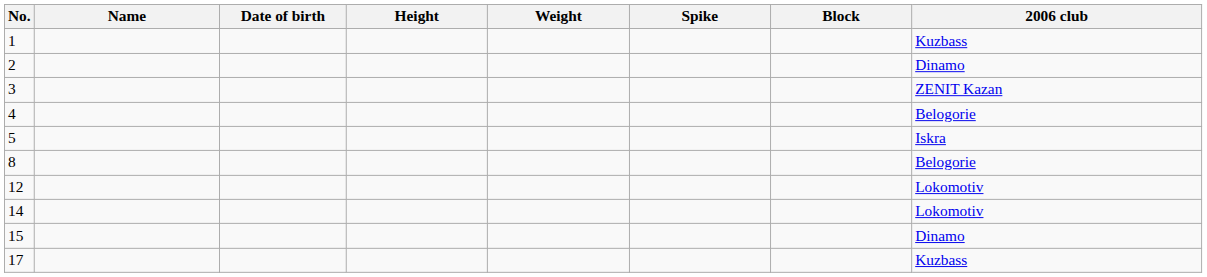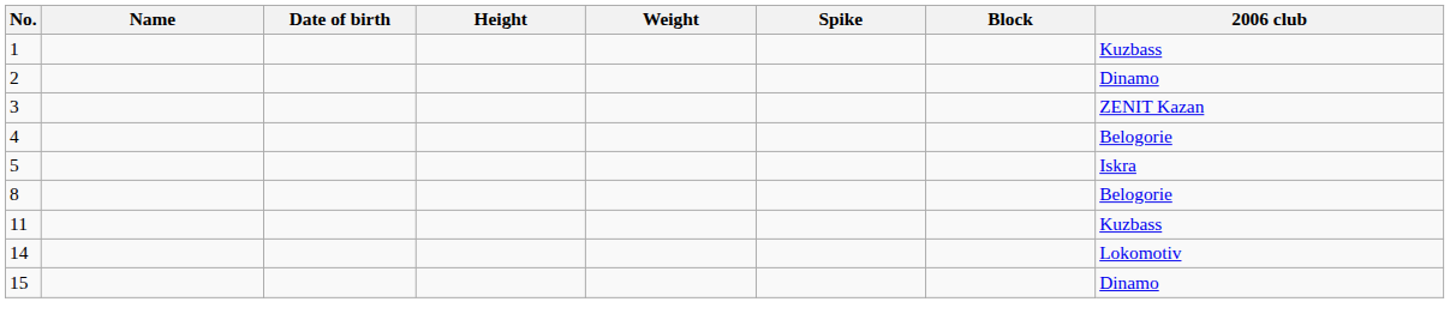+ row: 11 | Kuzbass
- row: 12 | Lokomotiv
- row: 17 | Kuzbass
